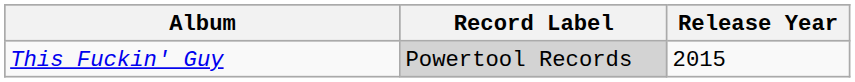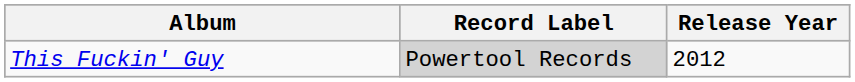This Fuckin' Guy | Release Year: 2015 -> 2012
